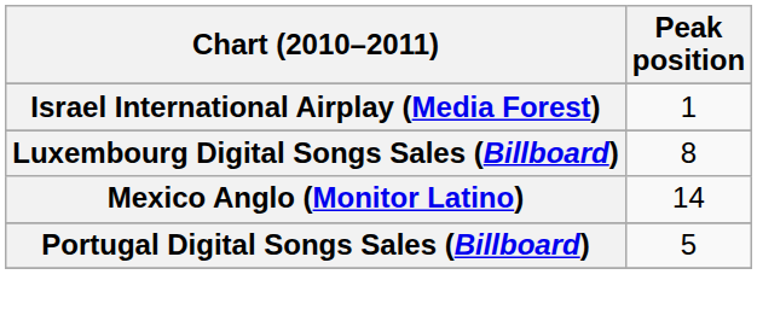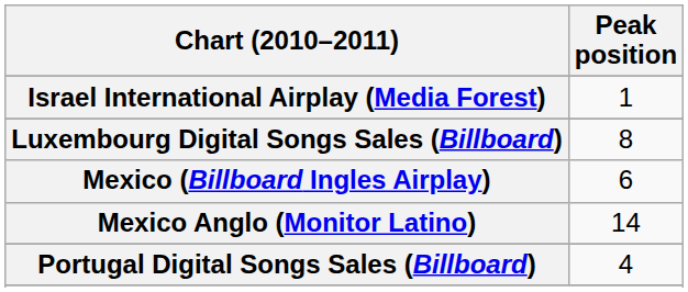+ row: Mexico (Billboard Ingles Airplay) | 6
Portugal Digital Songs Sales (Billboard) | Peak position: 5 -> 4
